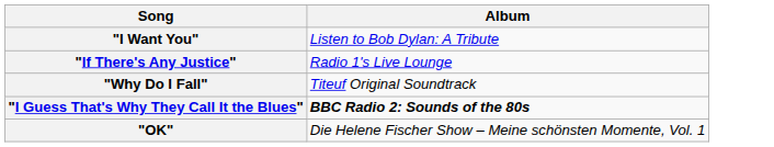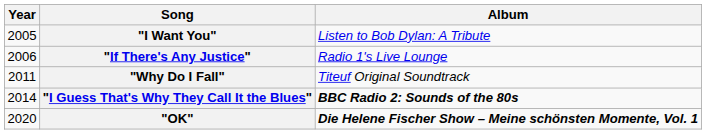+ column: Year | 2005 | 2006 | 2011 | 2014 | 2020
"OK" | Album: normal -> bold
